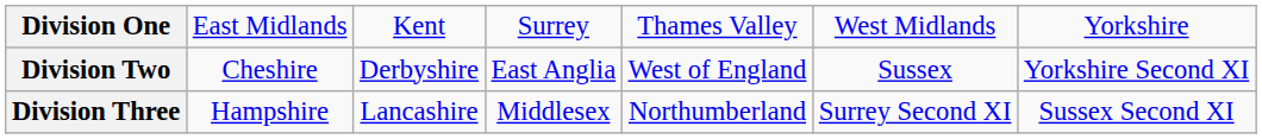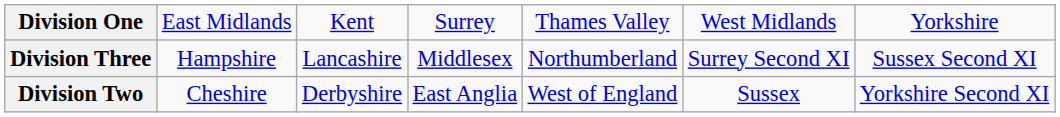rows swapped: Division Two <-> Division Three
